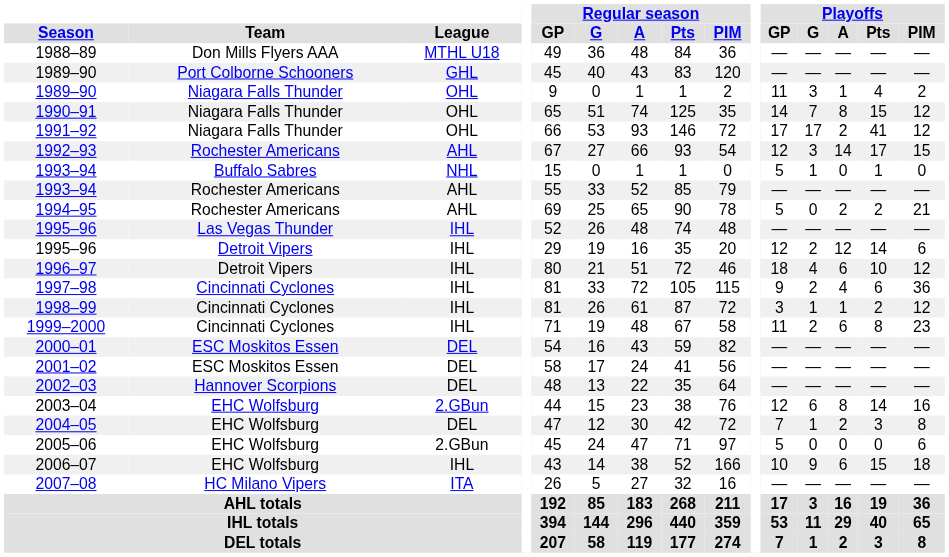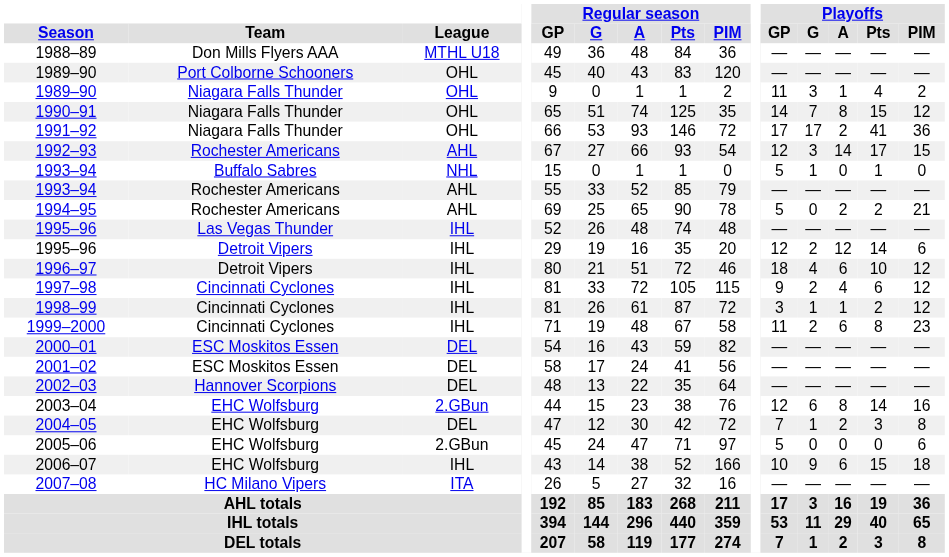1989–90 / Port Colborne Schooners | League: GHL -> OHL
1991–92 | Playoffs / PIM: 12 -> 36
1997–98 | Playoffs / PIM: 36 -> 12
